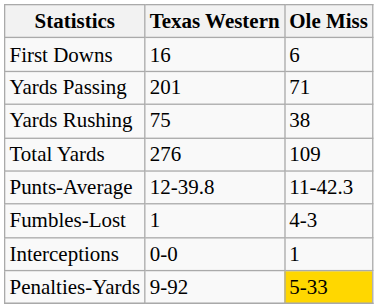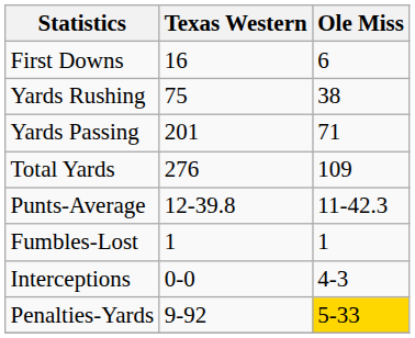rows swapped: Yards Rushing <-> Yards Passing
Fumbles-Lost | Ole Miss: 4-3 -> 1
Interceptions | Ole Miss: 1 -> 4-3
